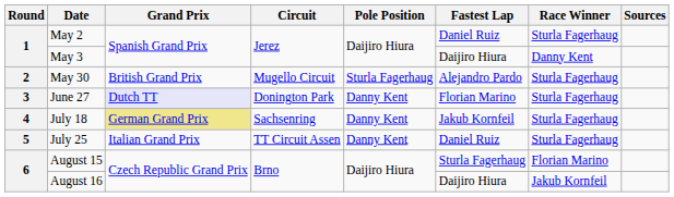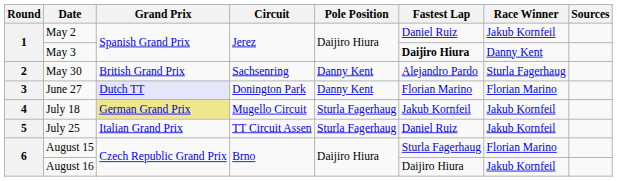May 2 | Race Winner: Sturla Fagerhaug -> Jakub Kornfeil
May 3 | Fastest Lap: normal -> bold
May 30 | Circuit: Mugello Circuit -> Sachsenring
May 30 | Pole Position: Sturla Fagerhaug -> Danny Kent
June 27 | Race Winner: Sturla Fagerhaug -> Florian Marino
July 18 | Circuit: Sachsenring -> Mugello Circuit
July 18 | Pole Position: Danny Kent -> Sturla Fagerhaug
July 18 | Race Winner: Sturla Fagerhaug -> Jakub Kornfeil
July 25 | Pole Position: Danny Kent -> Sturla Fagerhaug
July 25 | Race Winner: Sturla Fagerhaug -> Jakub Kornfeil
